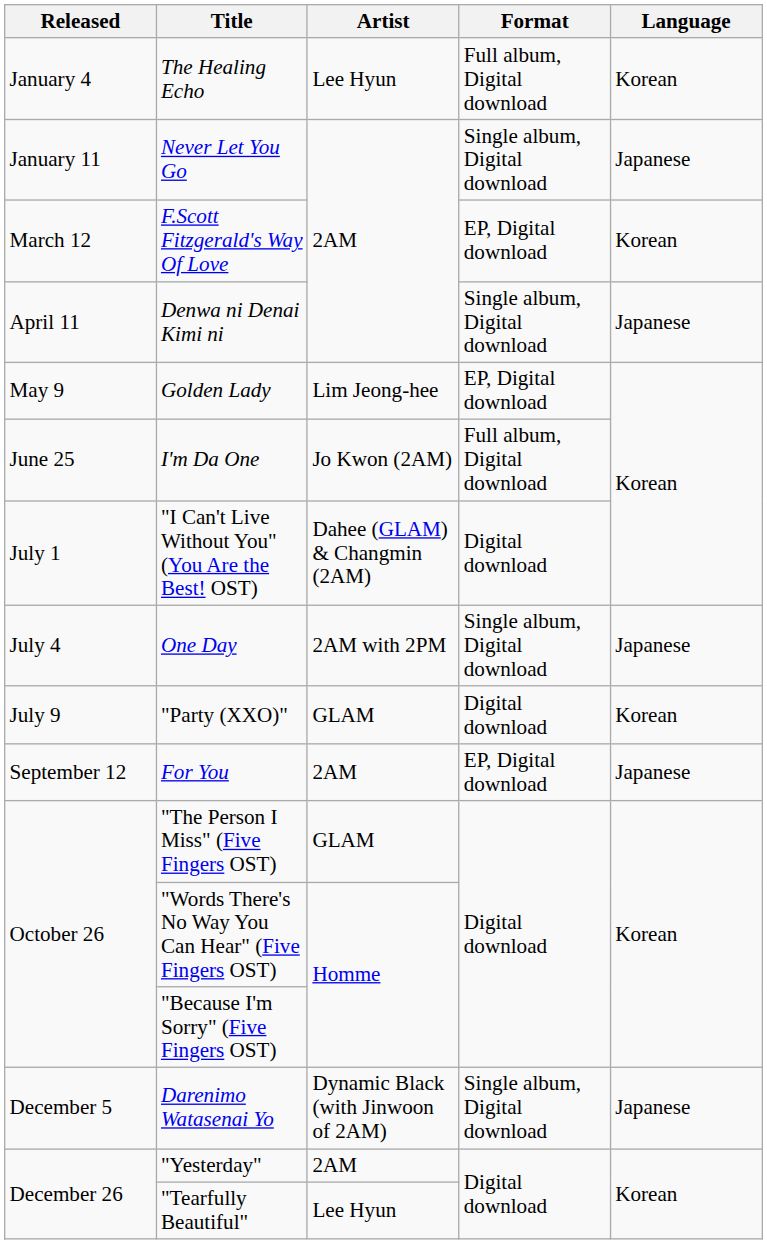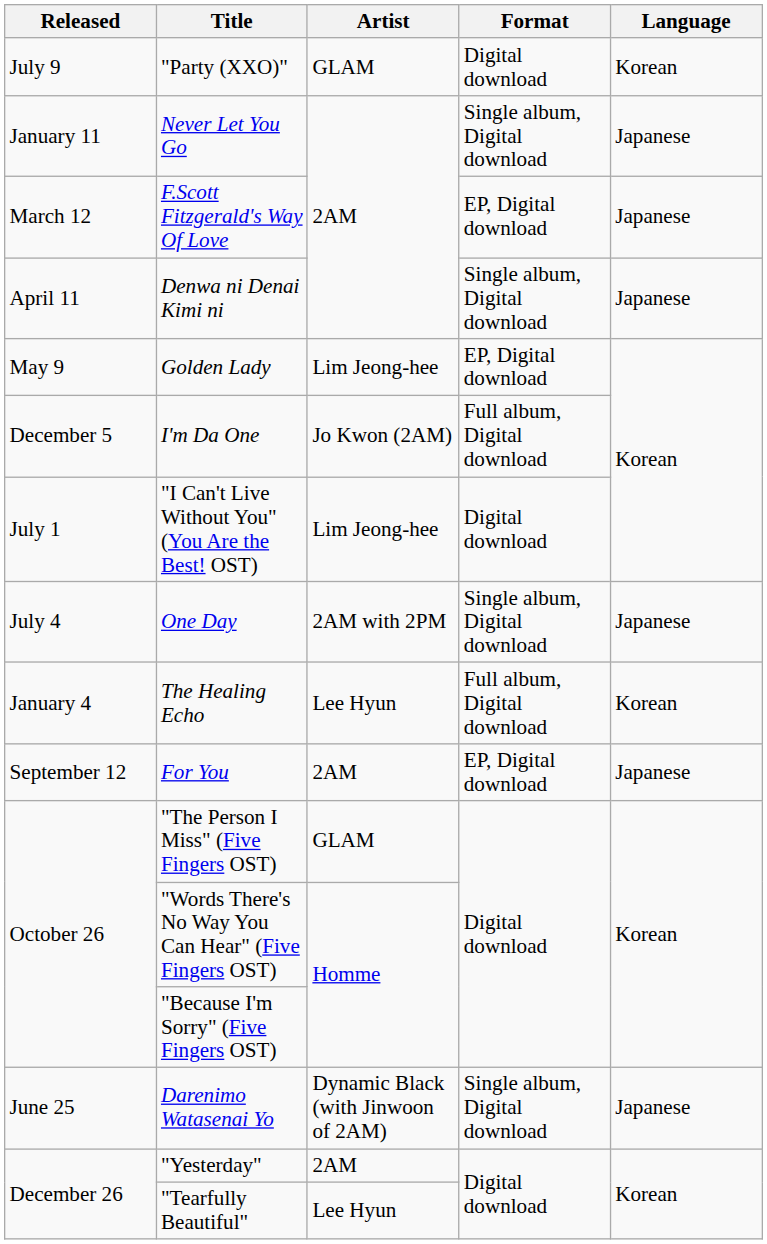rows swapped: The Healing Echo <-> "Party (XXO)"
F.Scott Fitzgerald's Way Of Love | Language: Korean -> Japanese
I'm Da One | Released: June 25 -> December 5
"I Can't Live Without You" (You Are the Best! OST) | Artist: Dahee (GLAM) & Changmin (2AM) -> Lim Jeong-hee
Darenimo Watasenai Yo | Released: December 5 -> June 25
